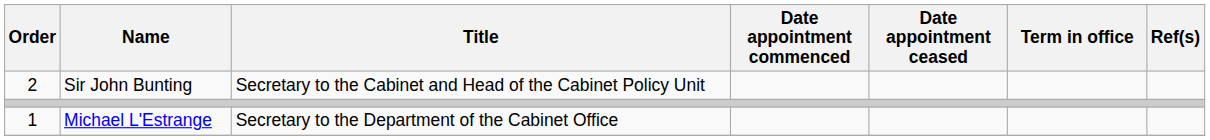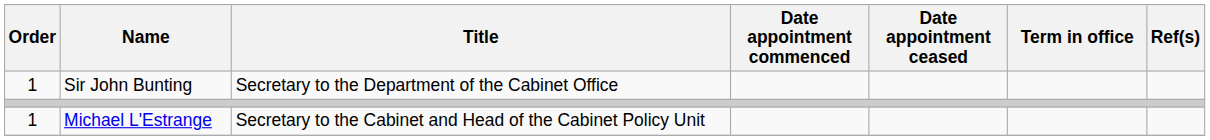Sir John Bunting | Order: 2 -> 1
Sir John Bunting | Title: Secretary to the Cabinet and Head of the Cabinet Policy Unit -> Secretary to the Department of the Cabinet Office
Michael L'Estrange | Title: Secretary to the Department of the Cabinet Office -> Secretary to the Cabinet and Head of the Cabinet Policy Unit
